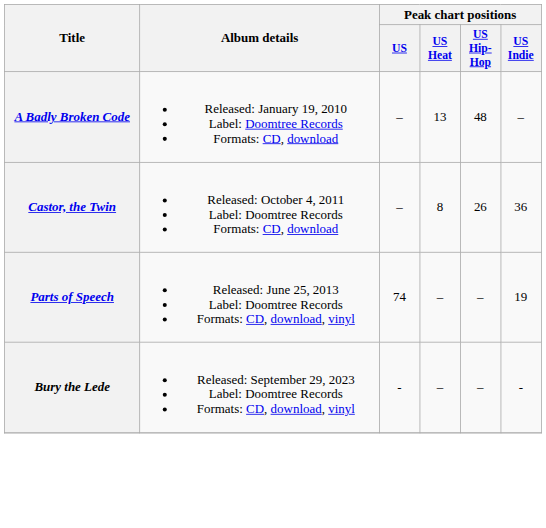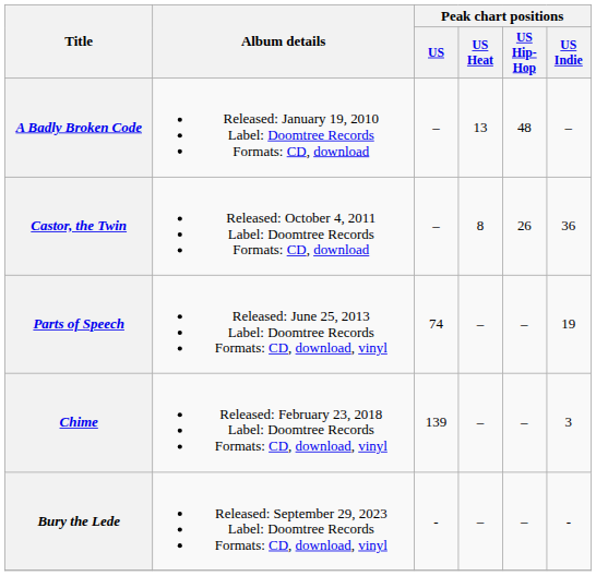+ row: Chime | Released: February 23, 2018 Label: Doomtree Records Formats: CD, download, vinyl | 139 | – | – | 3
